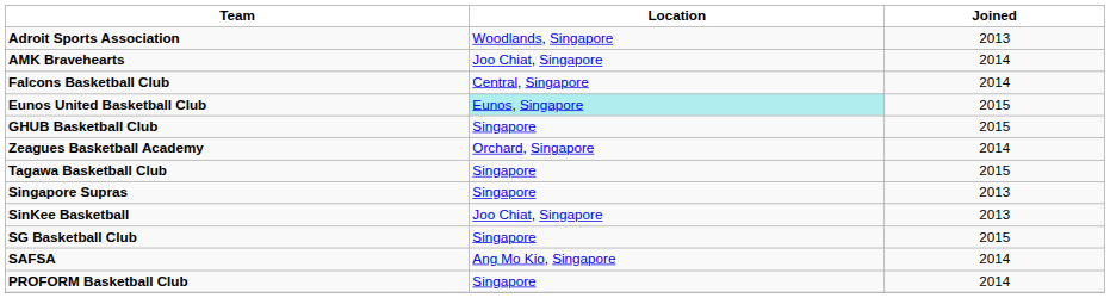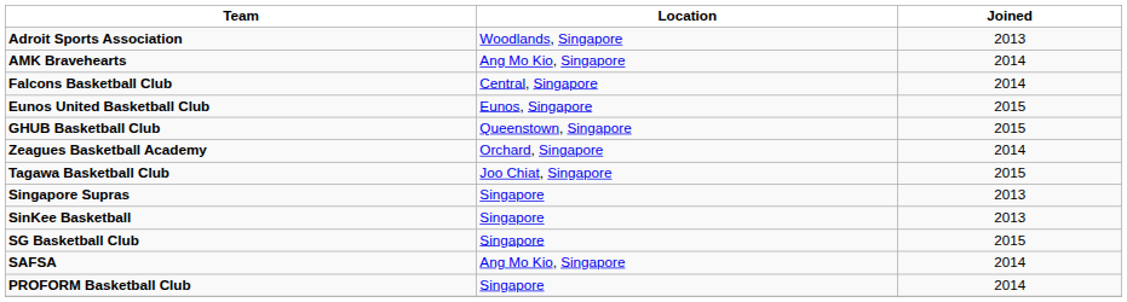AMK Bravehearts | Location: Joo Chiat, Singapore -> Ang Mo Kio, Singapore
Eunos United Basketball Club | Location: paleturquoise background -> no background
GHUB Basketball Club | Location: Singapore -> Queenstown, Singapore
Tagawa Basketball Club | Location: Singapore -> Joo Chiat, Singapore
SinKee Basketball | Location: Joo Chiat, Singapore -> Singapore
